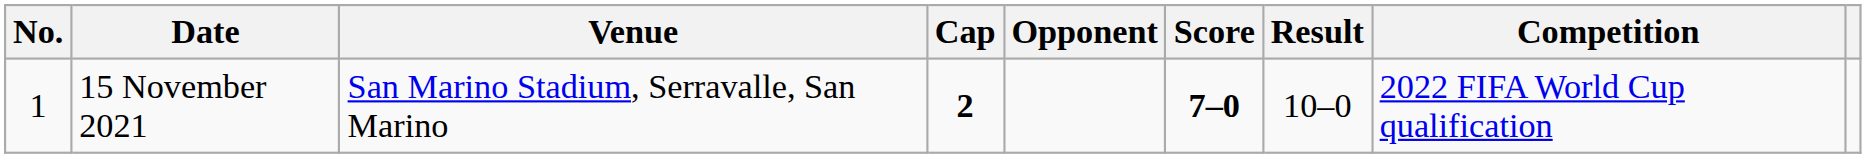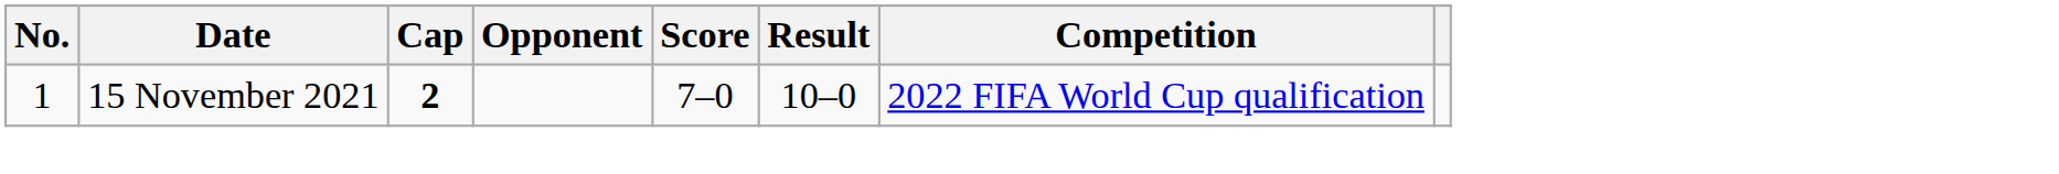- column: Venue | San Marino Stadium, Serravalle, San Marino
15 November 2021 | Score: bold -> normal
